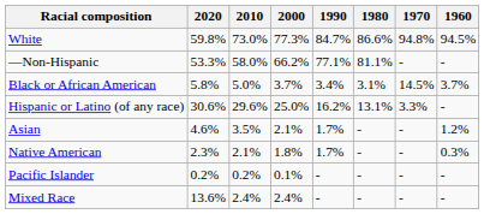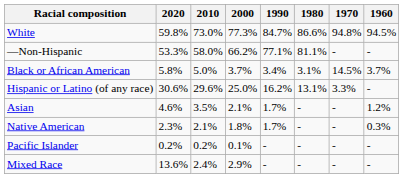Mixed Race | 2000: 2.4% -> 2.9%
